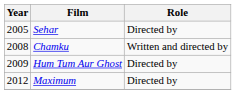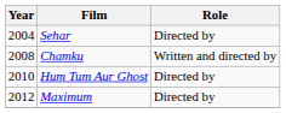Sehar | Year: 2005 -> 2004
Hum Tum Aur Ghost | Year: 2009 -> 2010
